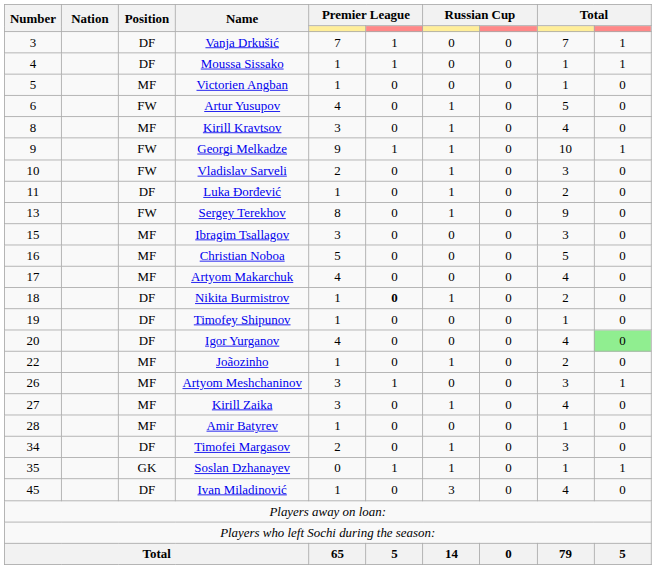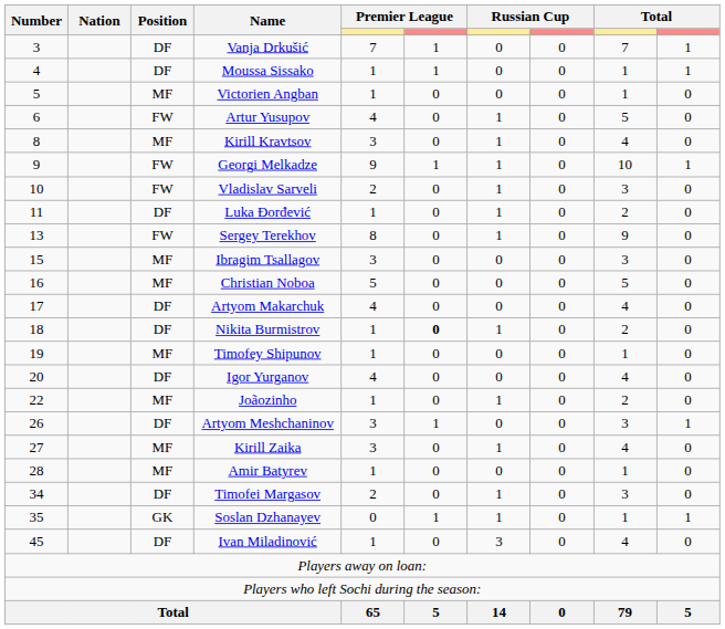Artyom Makarchuk | Position: MF -> DF
Timofey Shipunov | Position: DF -> MF
Igor Yurganov | column 10: lightgreen background -> no background
Artyom Meshchaninov | Position: MF -> DF
